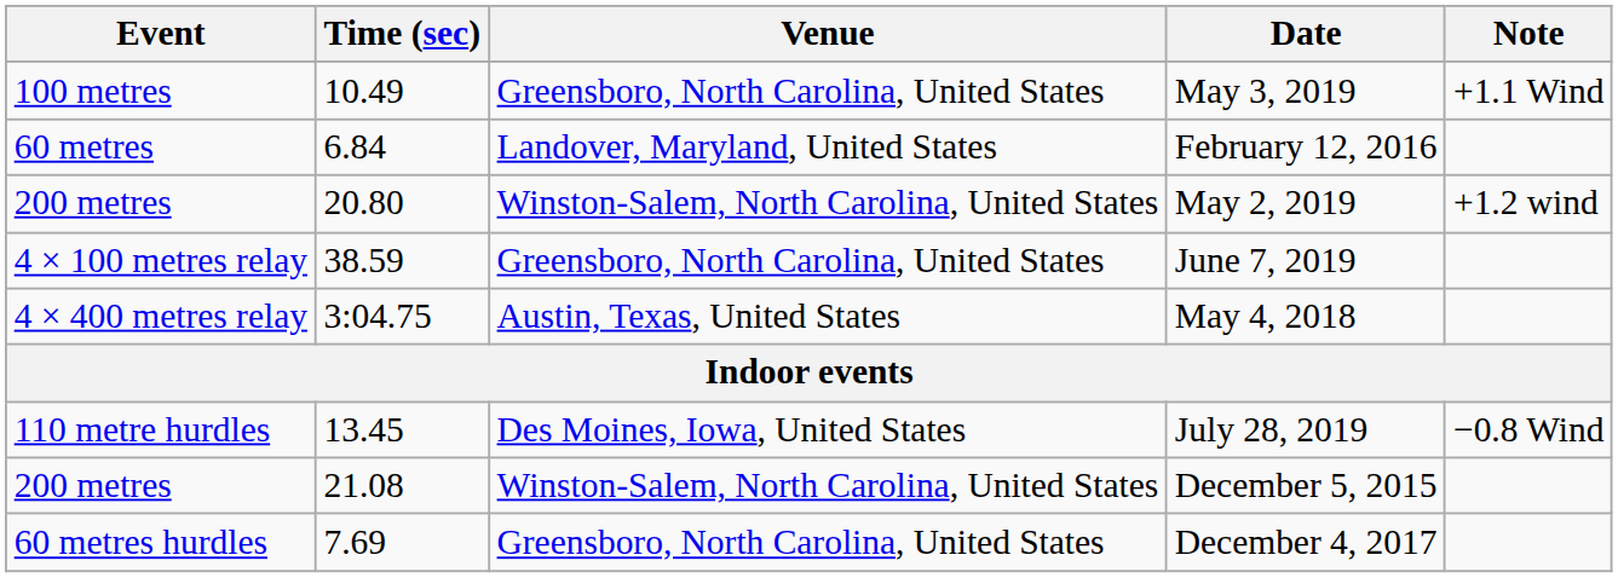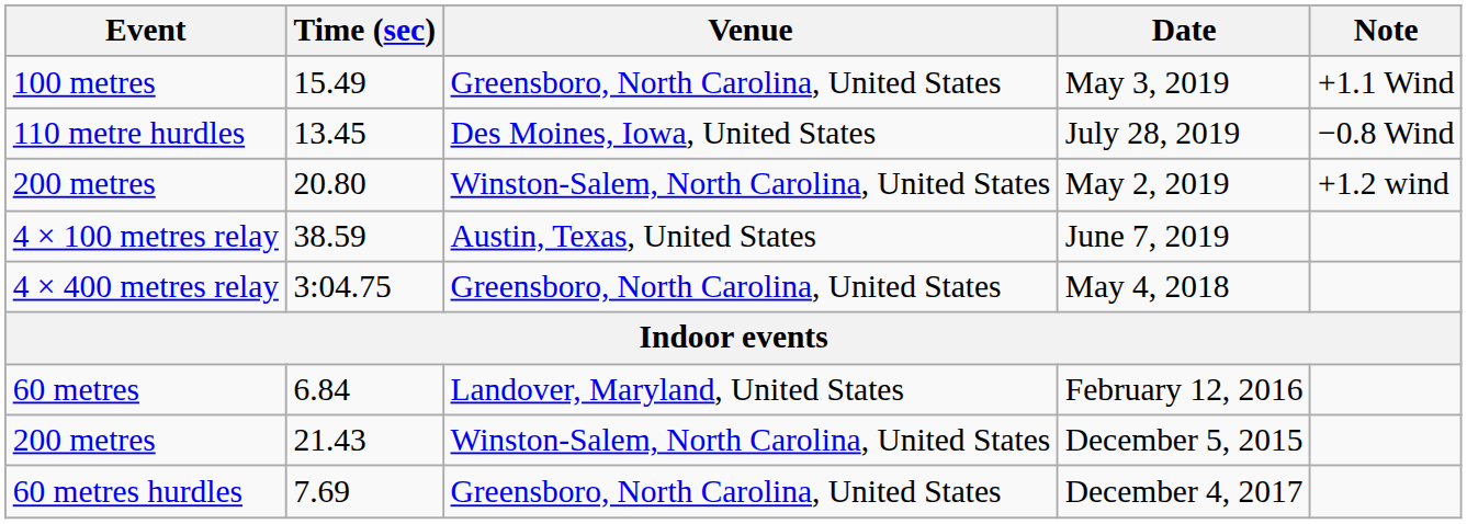May 3, 2019 | Time (sec): 10.49 -> 15.49
rows swapped: July 28, 2019 <-> February 12, 2016
June 7, 2019 | Venue: Greensboro, North Carolina, United States -> Austin, Texas, United States
May 4, 2018 | Venue: Austin, Texas, United States -> Greensboro, North Carolina, United States
December 5, 2015 | Time (sec): 21.08 -> 21.43
